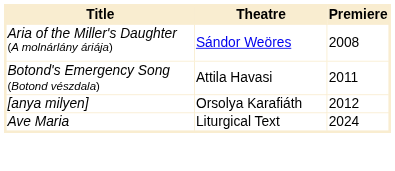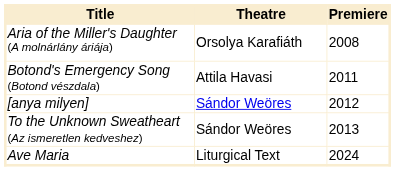Aria of the Miller's Daughter (A molnárlány áriája) | Theatre: Sándor Weöres -> Orsolya Karafiáth
[anya milyen] | Theatre: Orsolya Karafiáth -> Sándor Weöres
+ row: To the Unknown Sweatheart (Az ismeretlen kedveshez) | Sándor Weöres | 2013
